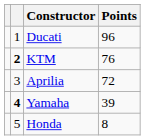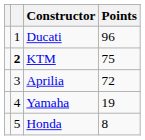KTM | Points: 76 -> 75
Yamaha | column 2: bold -> normal
Yamaha | Points: 39 -> 19
